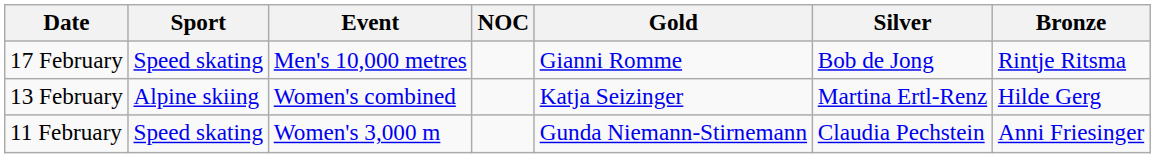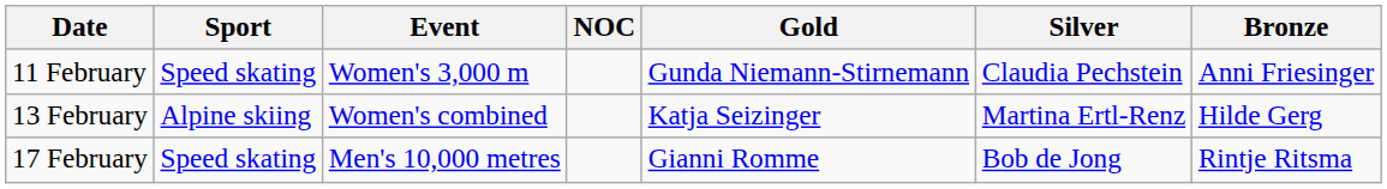rows swapped: 11 February <-> 17 February
